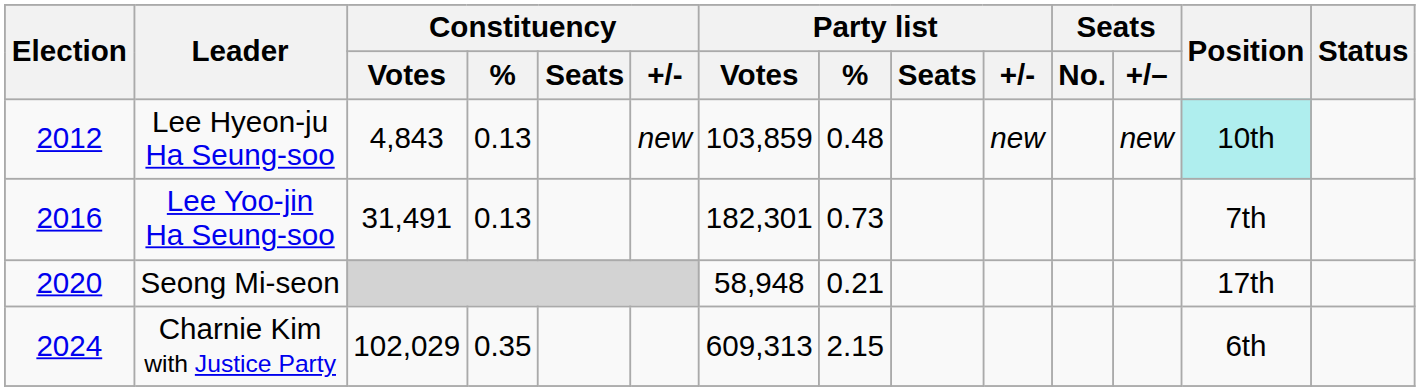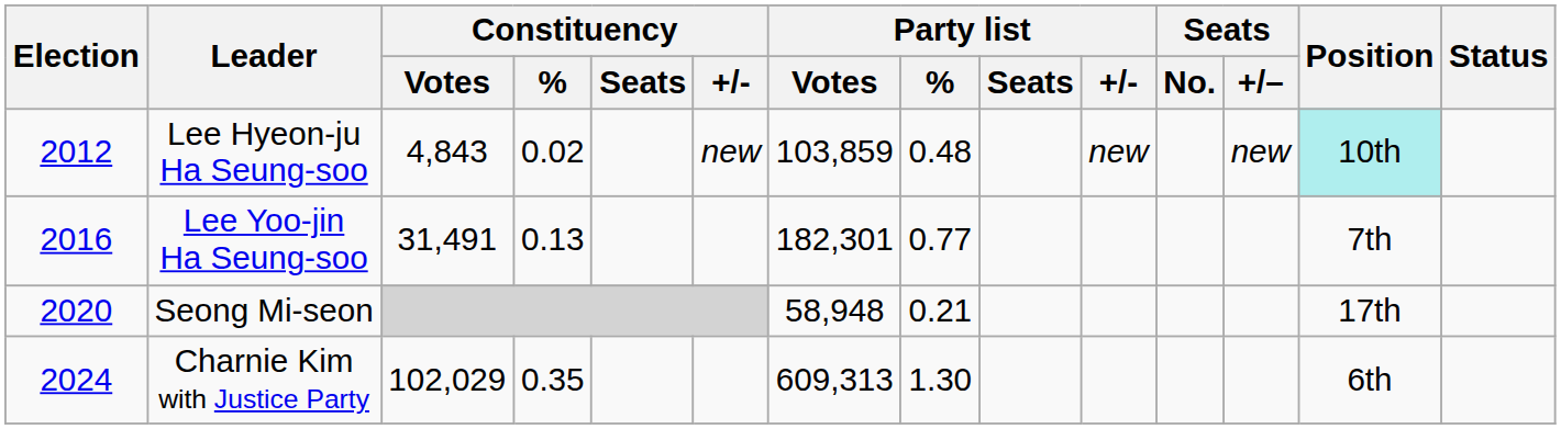Lee Hyeon-ju Ha Seung-soo | Constituency / %: 0.13 -> 0.02
Lee Yoo-jin Ha Seung-soo | Party list / %: 0.73 -> 0.77
Charnie Kim with Justice Party | Party list / %: 2.15 -> 1.30
